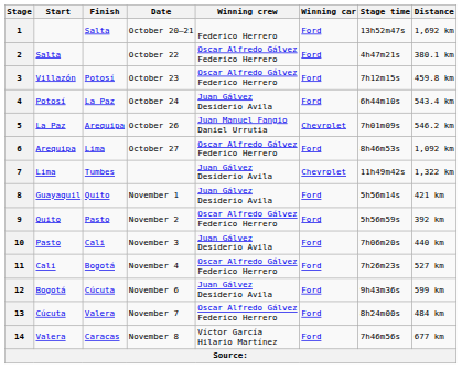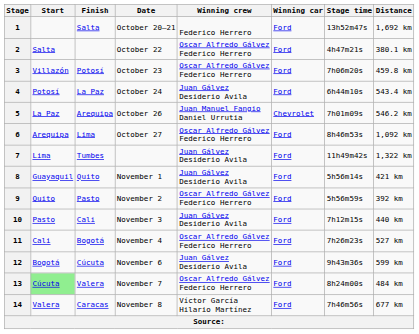3 | Stage time: 7h12m15s -> 7h06m20s
7 | Winning car: Chevrolet -> Ford
10 | Stage time: 7h06m20s -> 7h12m15s
13 | Start: no background -> lightgreen background
